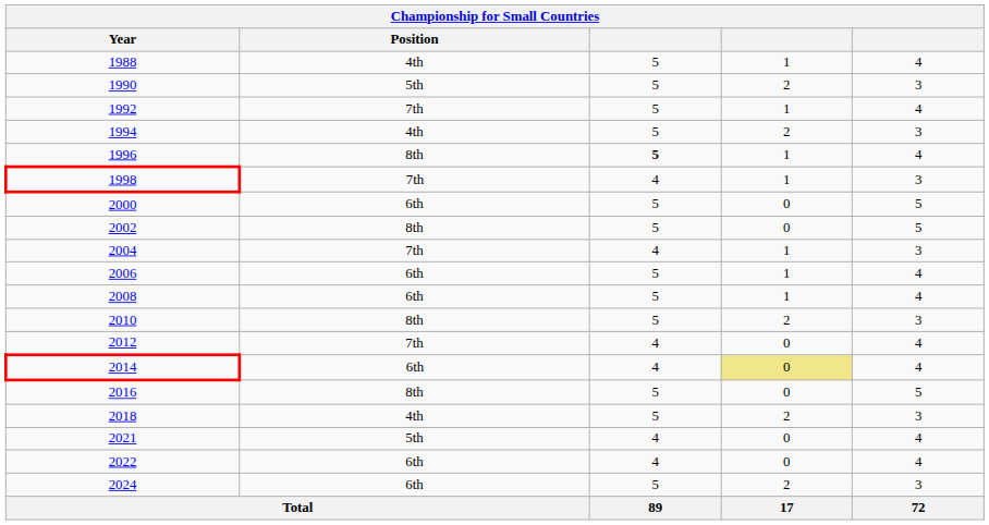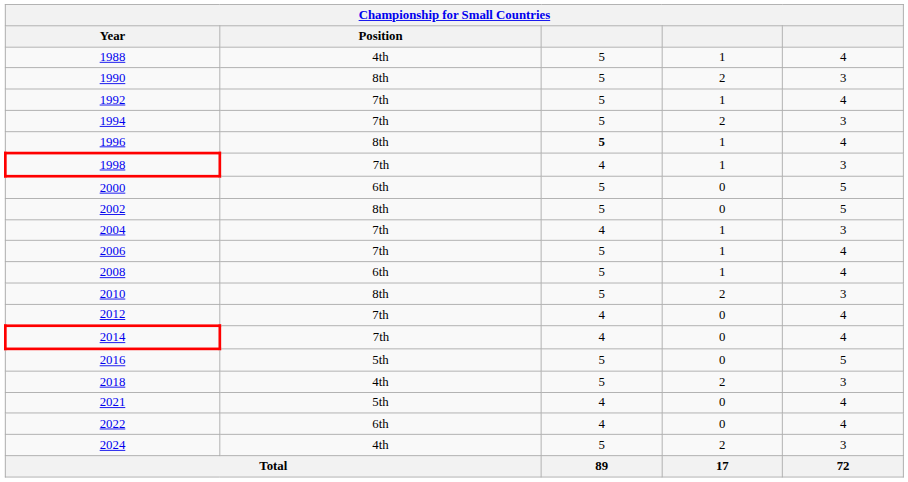1990 | Position: 5th -> 8th
1994 | Position: 4th -> 7th
2006 | Position: 6th -> 7th
2014 | Position: 6th -> 7th
2014 | column 4: khaki background -> no background
2016 | Position: 8th -> 5th
2024 | Position: 6th -> 4th
